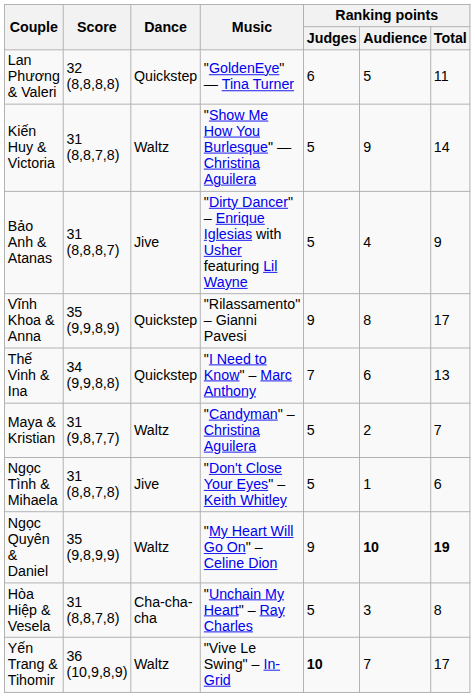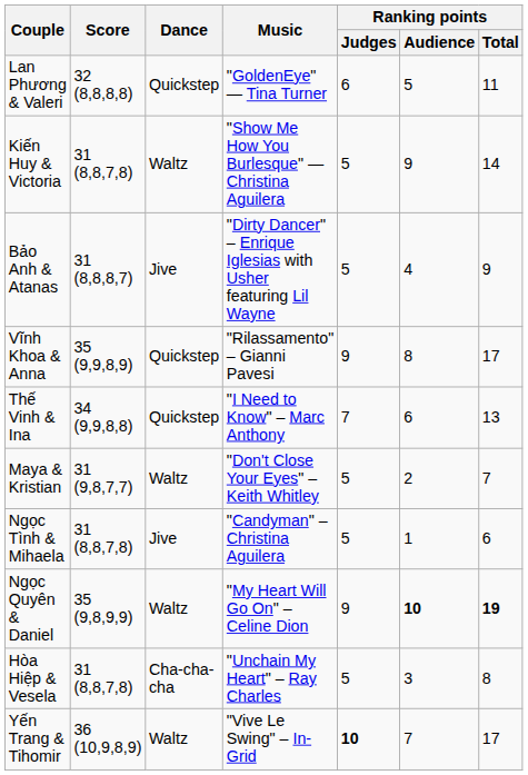Maya & Kristian | Music: "Candyman" – Christina Aguilera -> "Don't Close Your Eyes" – Keith Whitley
Ngọc Tình & Mihaela | Music: "Don't Close Your Eyes" – Keith Whitley -> "Candyman" – Christina Aguilera
